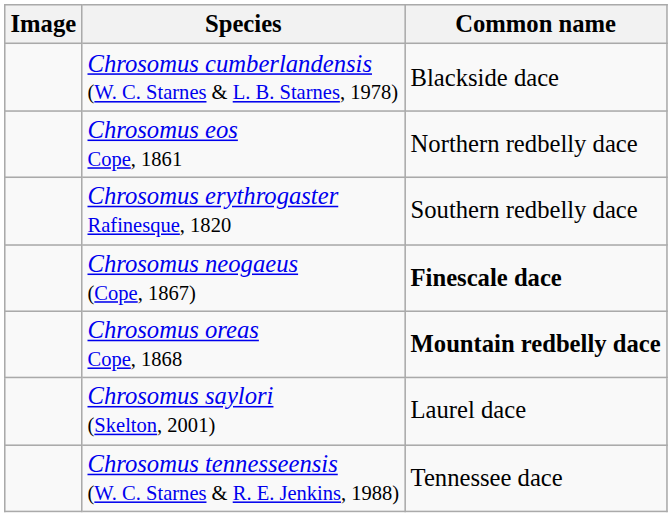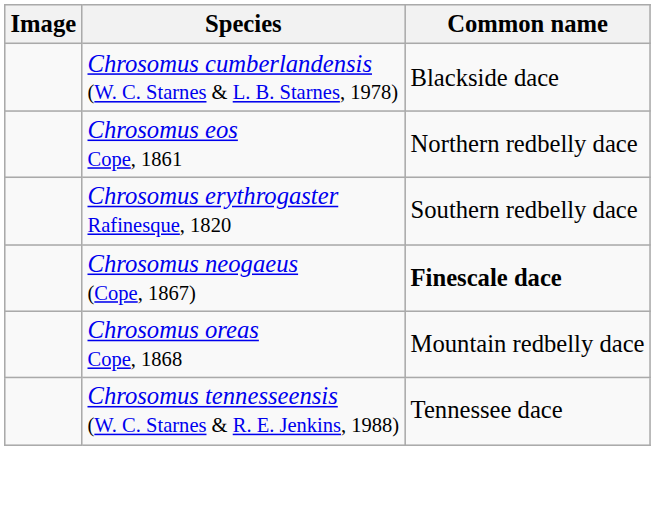Chrosomus oreas Cope, 1868 | Common name: bold -> normal
- row: Chrosomus saylori (Skelton, 2001) | Laurel dace
